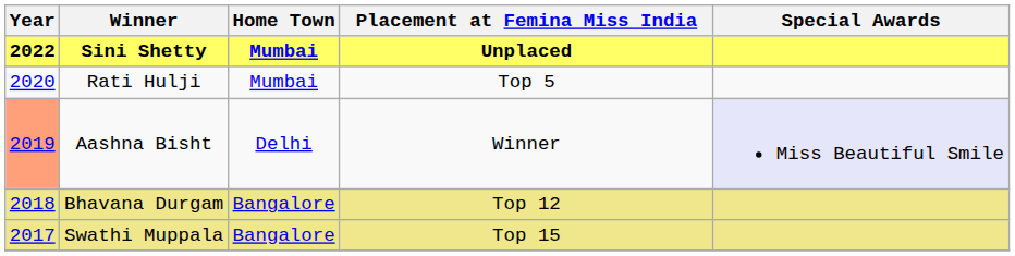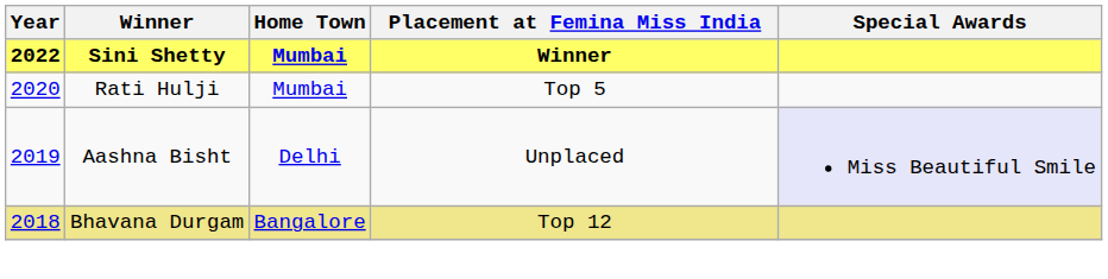Sini Shetty | Placement at Femina Miss India: Unplaced -> Winner
Aashna Bisht | Year: lightsalmon background -> no background
Aashna Bisht | Placement at Femina Miss India: Winner -> Unplaced
- row: 2017 | Swathi Muppala | Bangalore | Top 15
